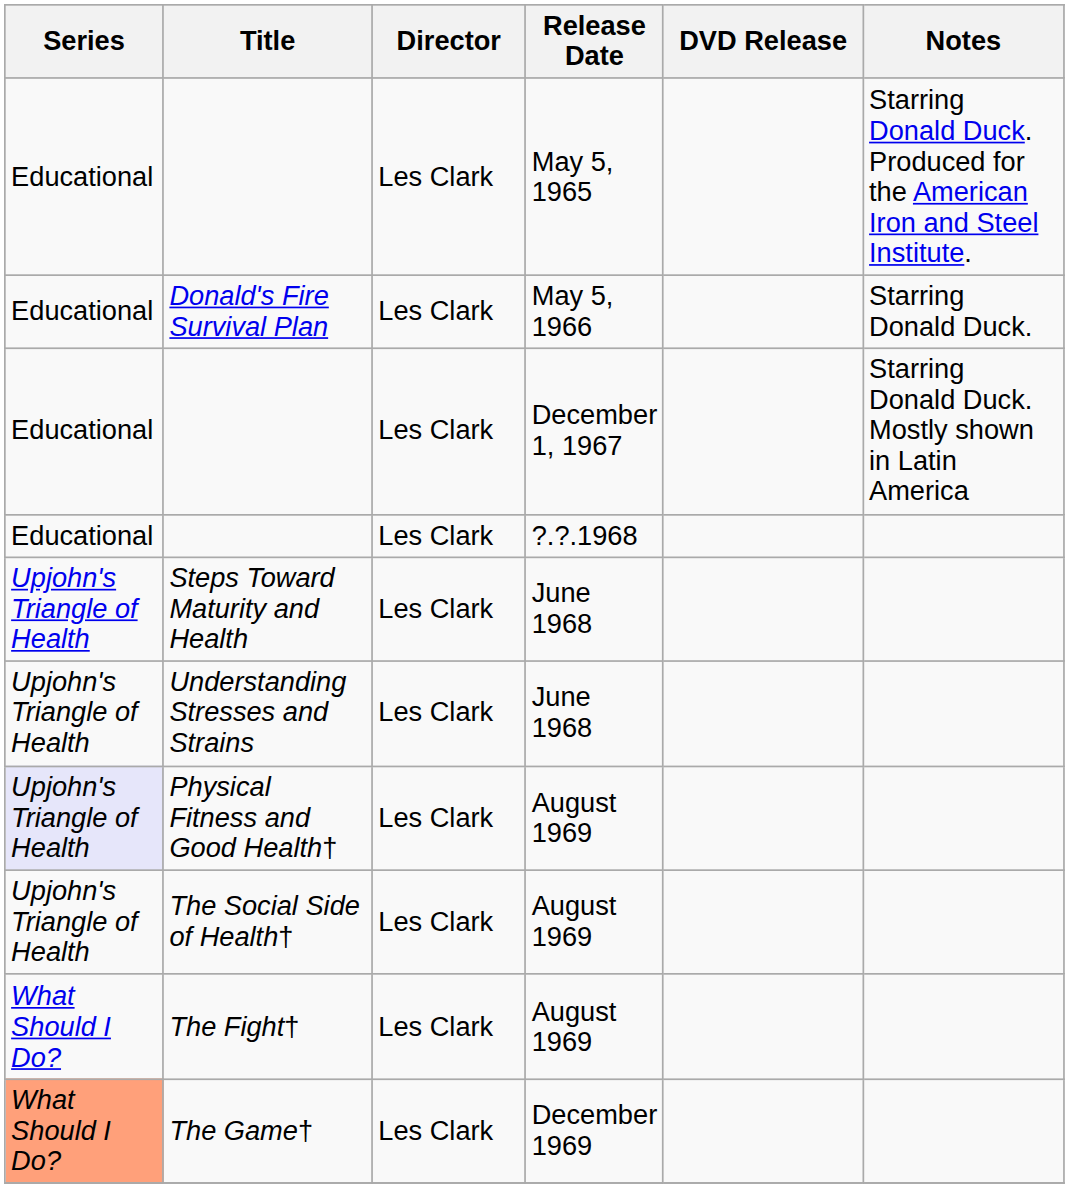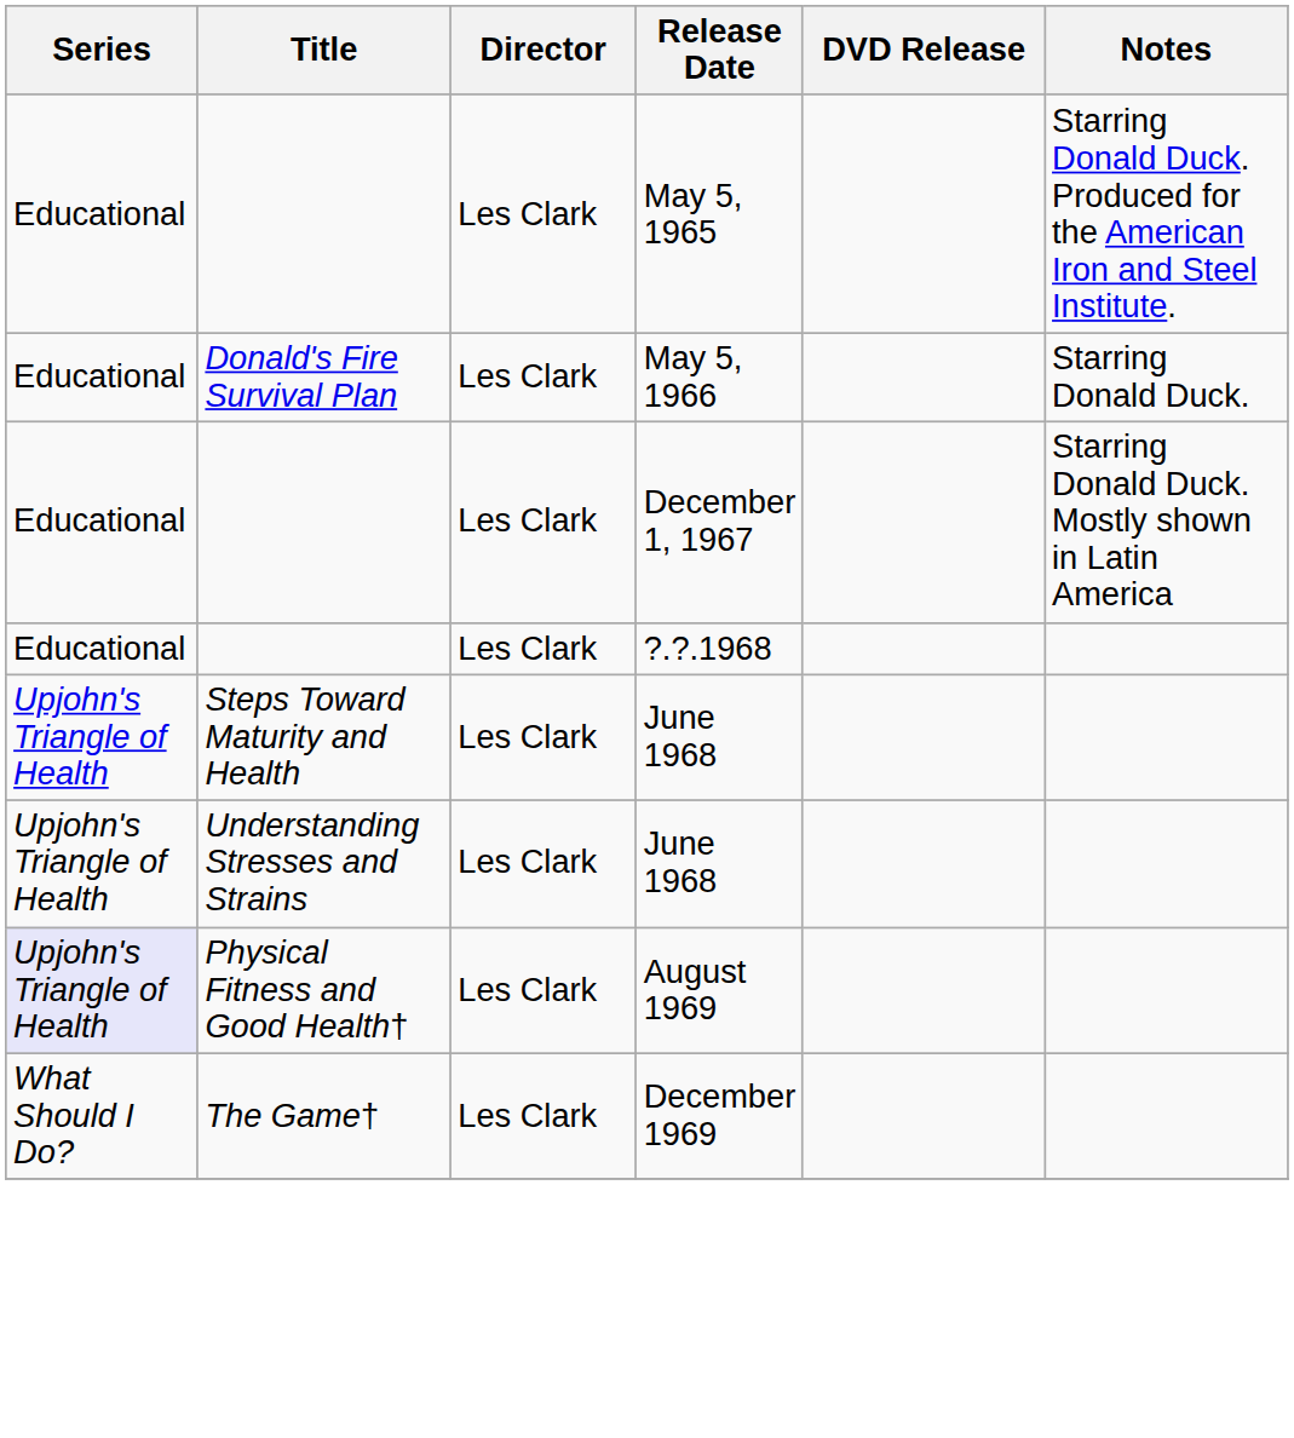- row: Upjohn's Triangle of Health | The Social Side of Health† | Les Clark | August 1969
- row: What Should I Do? | The Fight† | Les Clark | August 1969
The Game† | Series: lightsalmon background -> no background
